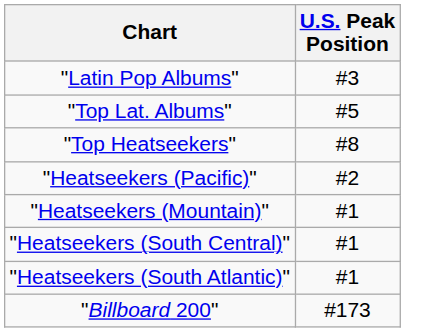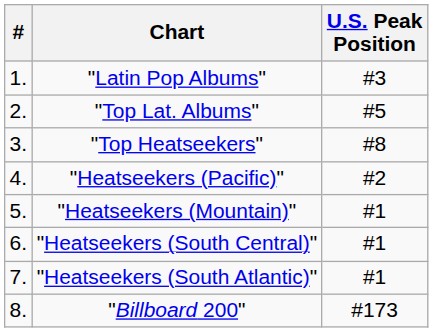+ column: # | 1. | 2. | 3. | 4. | 5. | 6. | 7. | 8.
